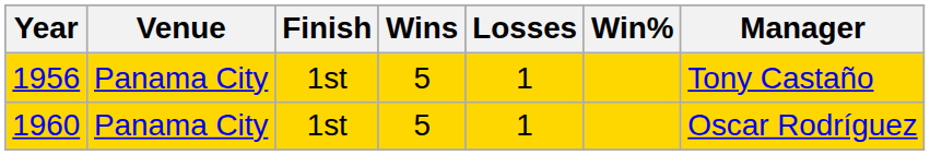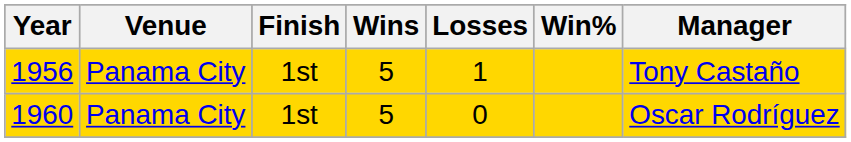1960 | Losses: 1 -> 0
